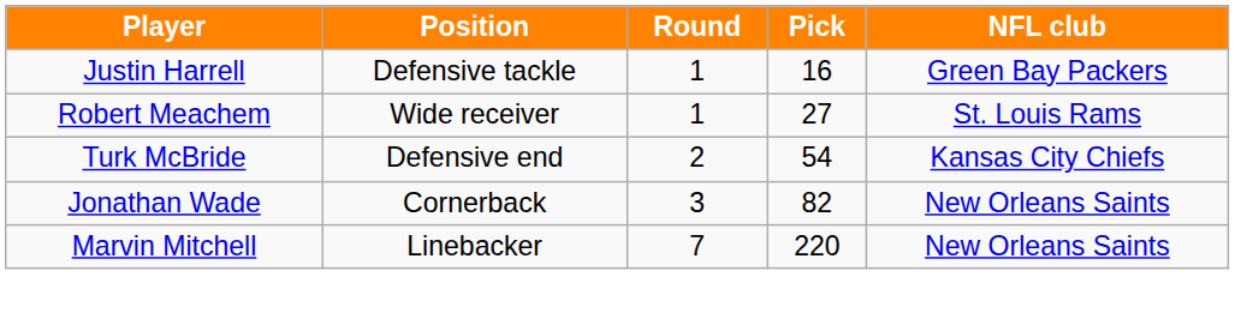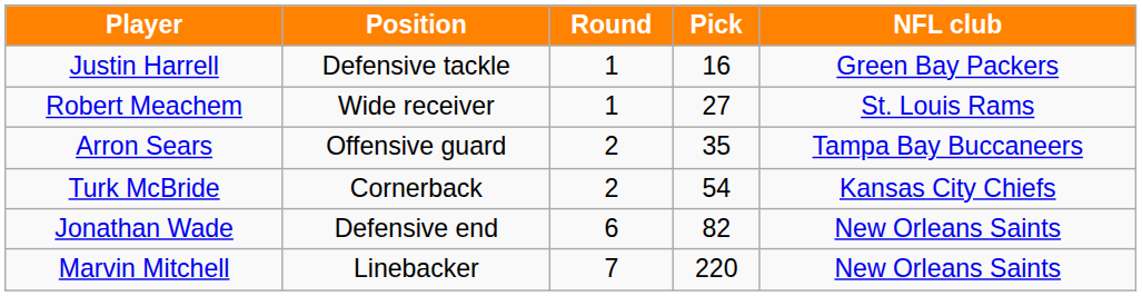+ row: Arron Sears | Offensive guard | 2 | 35 | Tampa Bay Buccaneers
Turk McBride | Position: Defensive end -> Cornerback
Jonathan Wade | Position: Cornerback -> Defensive end
Jonathan Wade | Round: 3 -> 6
